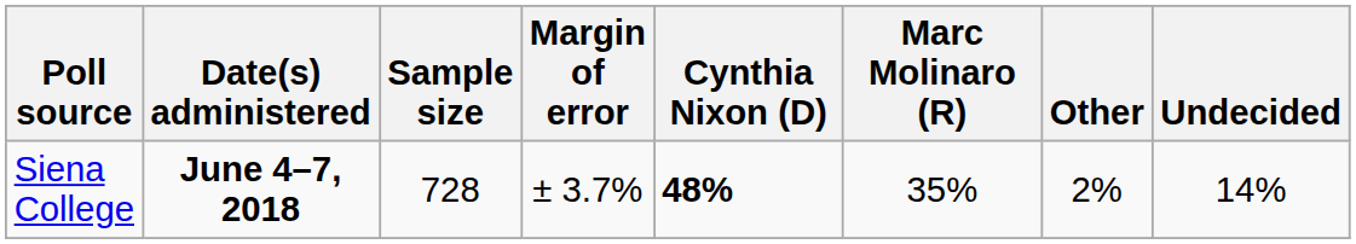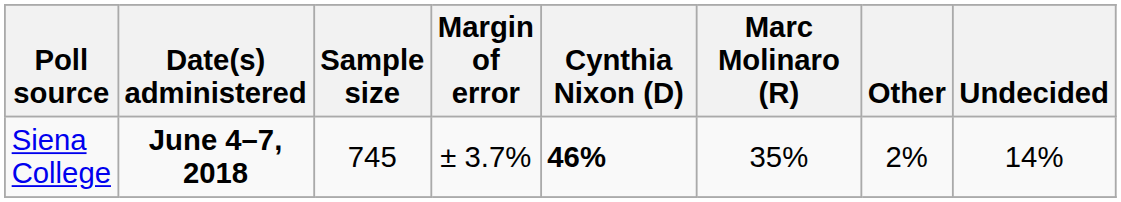Siena College | Sample size: 728 -> 745
Siena College | Cynthia Nixon (D): 48% -> 46%
